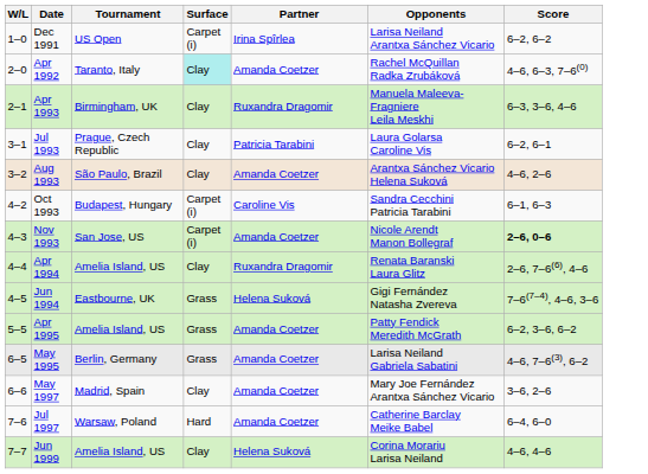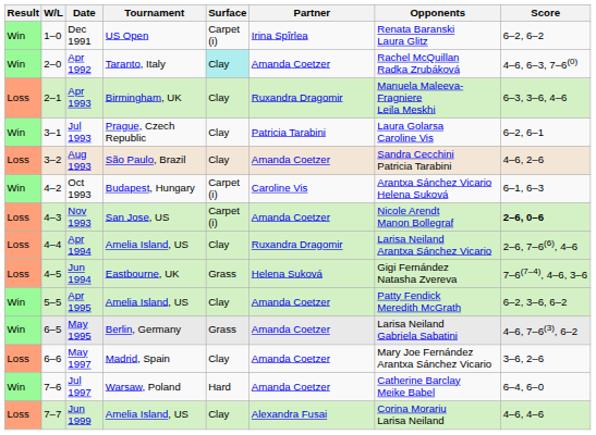+ column: Result | Win | Win | Loss | Win | Loss | Win | Loss | Loss | Loss | Win | Win | Loss | Win | Loss
Dec 1991 | Opponents: Larisa Neiland Arantxa Sánchez Vicario -> Renata Baranski Laura Glitz
Aug 1993 | Opponents: Arantxa Sánchez Vicario Helena Suková -> Sandra Cecchini Patricia Tarabini
Oct 1993 | Opponents: Sandra Cecchini Patricia Tarabini -> Arantxa Sánchez Vicario Helena Suková
Apr 1994 | Opponents: Renata Baranski Laura Glitz -> Larisa Neiland Arantxa Sánchez Vicario
Apr 1995 | Surface: Grass -> Clay
Jun 1999 | Partner: Helena Suková -> Alexandra Fusai
